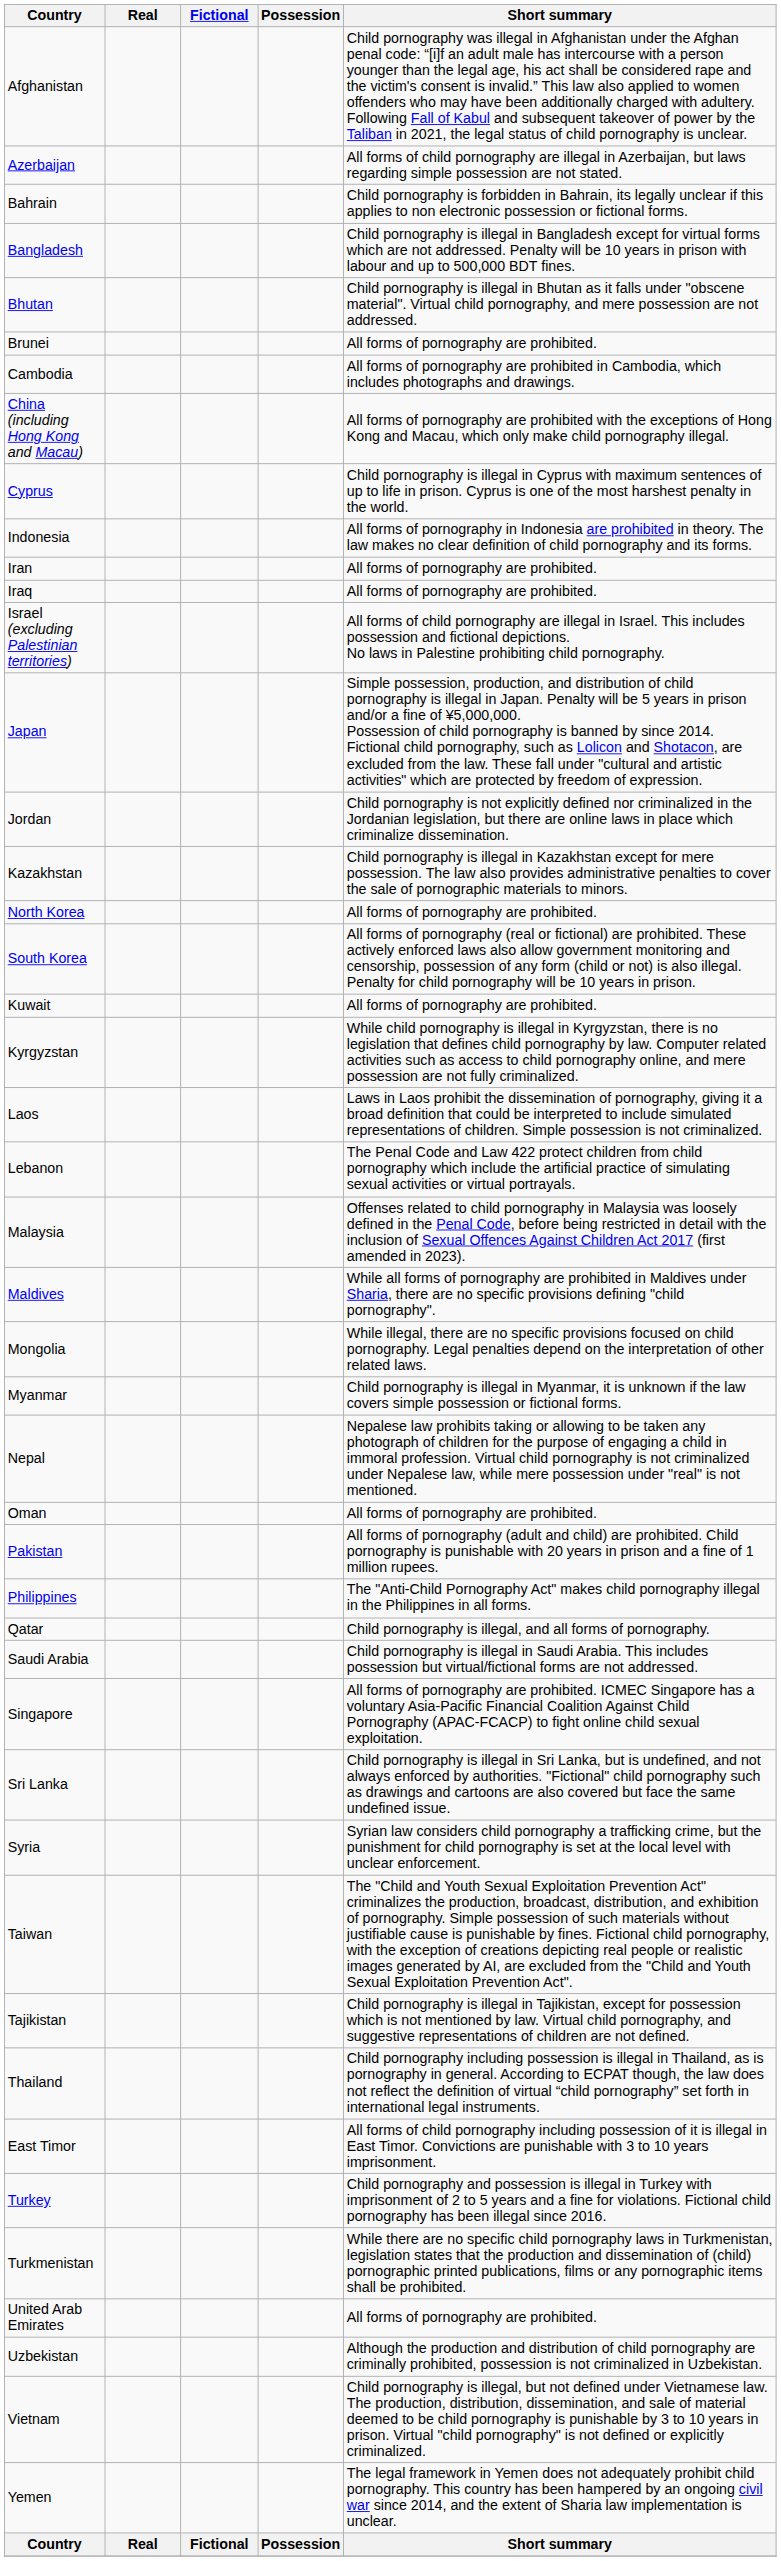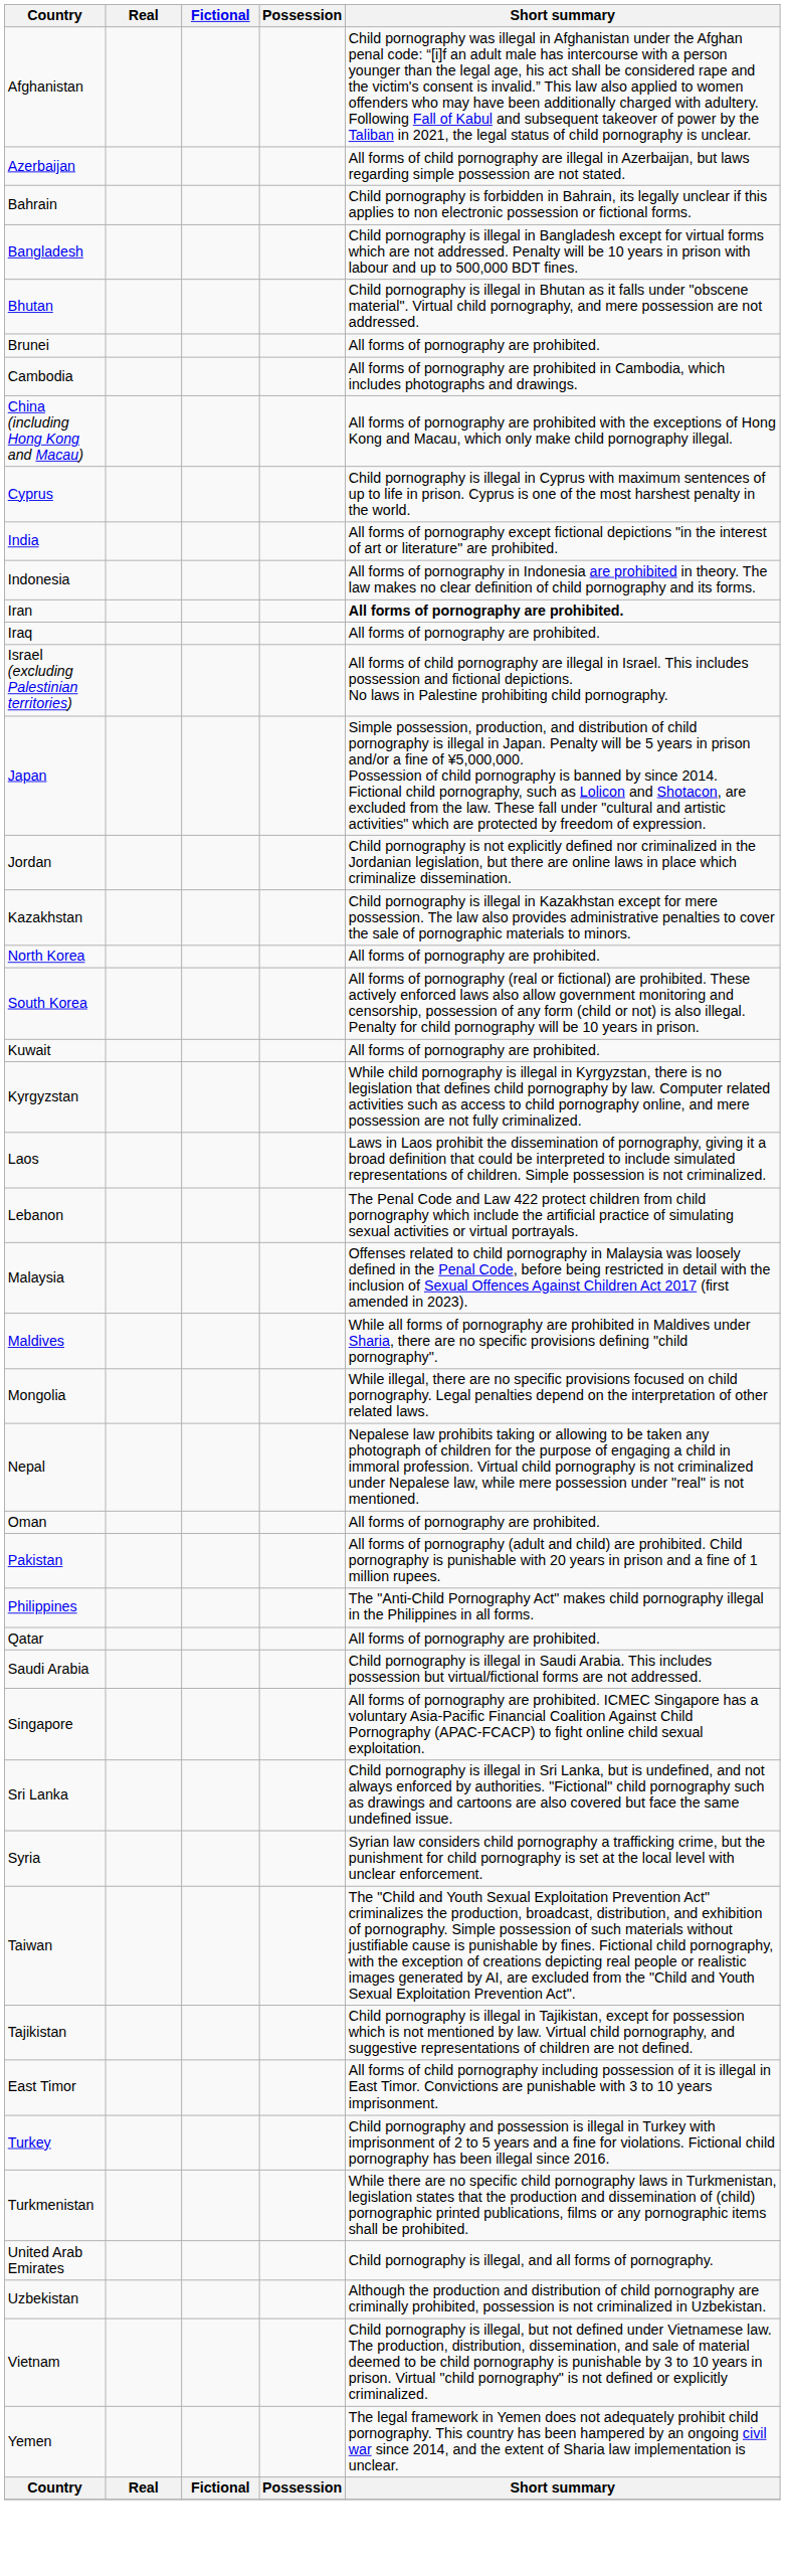+ row: India | All forms of pornography except fictional depictions "in the interest of art or literature" are prohibited.
Iran | Short summary: normal -> bold
- row: Myanmar | Child pornography is illegal in Myanmar, it is unknown if the law covers simple possession or fictional forms.
Qatar | Short summary: Child pornography is illegal, and all forms of pornography. -> All forms of pornography are prohibited.
- row: Thailand | Child pornography including possession is illegal in Thailand, as is pornography in general. According to ECPAT though, the law does not reflect the definition of virtual “child pornography” set forth in international legal instruments.
United Arab Emirates | Short summary: All forms of pornography are prohibited. -> Child pornography is illegal, and all forms of pornography.
